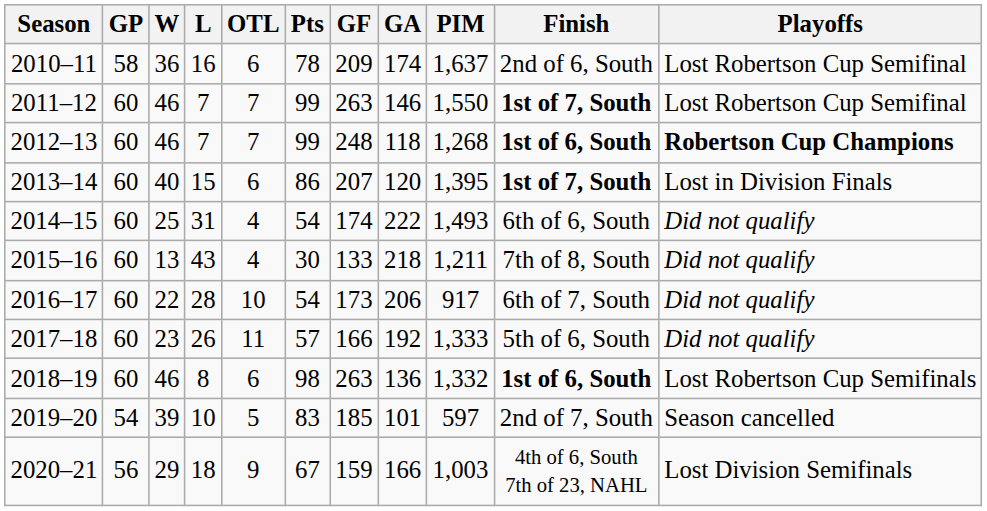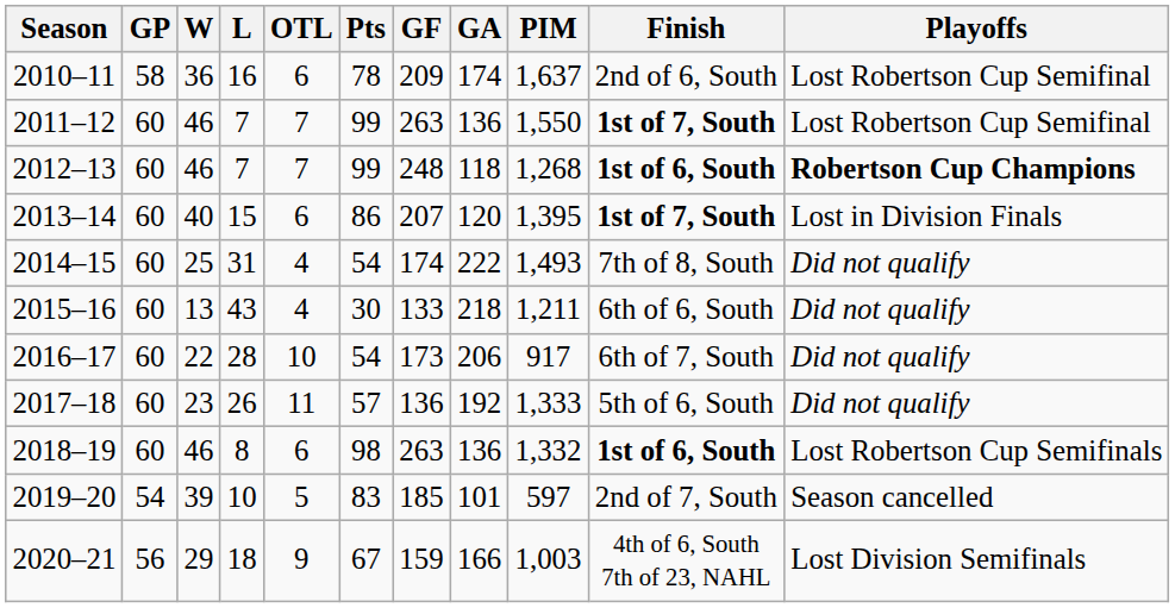2011–12 | GA: 146 -> 136
2014–15 | Finish: 6th of 6, South -> 7th of 8, South
2015–16 | Finish: 7th of 8, South -> 6th of 6, South
2017–18 | GF: 166 -> 136
